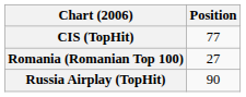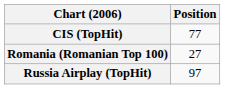Russia Airplay (TopHit) | Position: 90 -> 97
